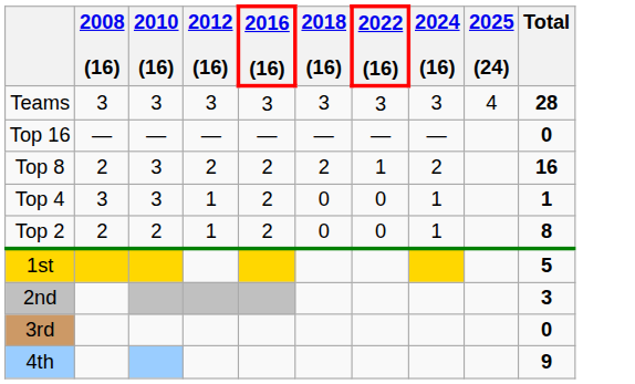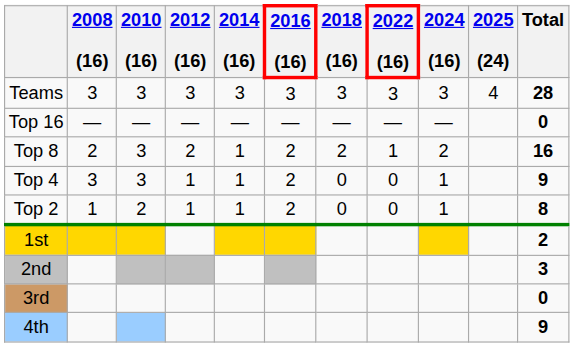+ column: 2014 (16) | 3 | — | 1 | 1 | 1
Top 4 | Total: 1 -> 9
Top 2 | 2008 (16): 2 -> 1
1st | Total: 5 -> 2
